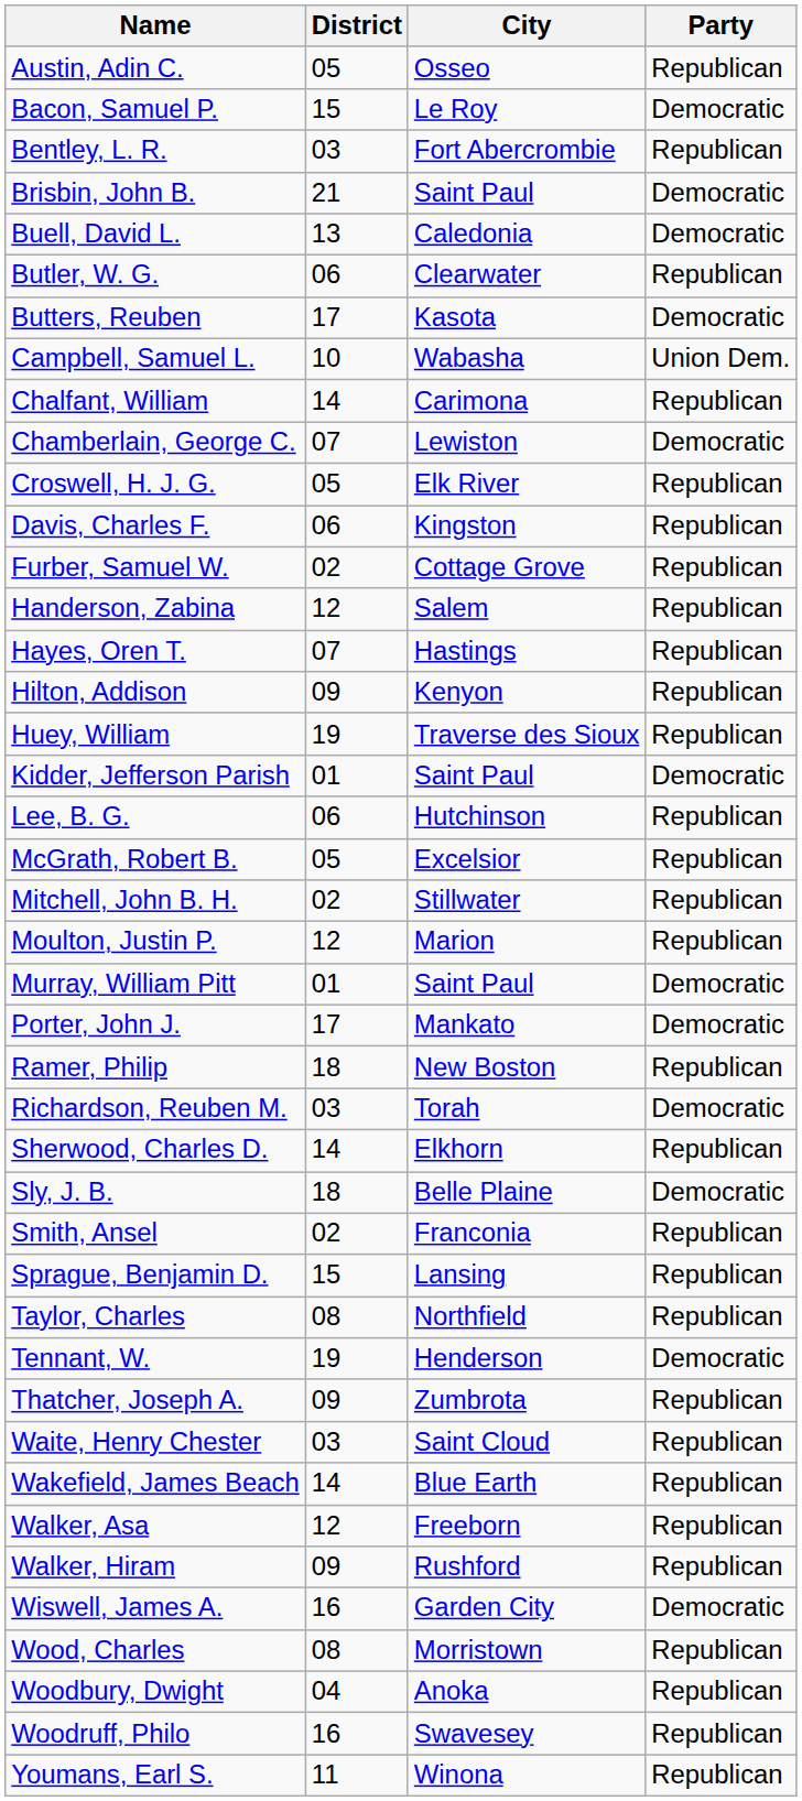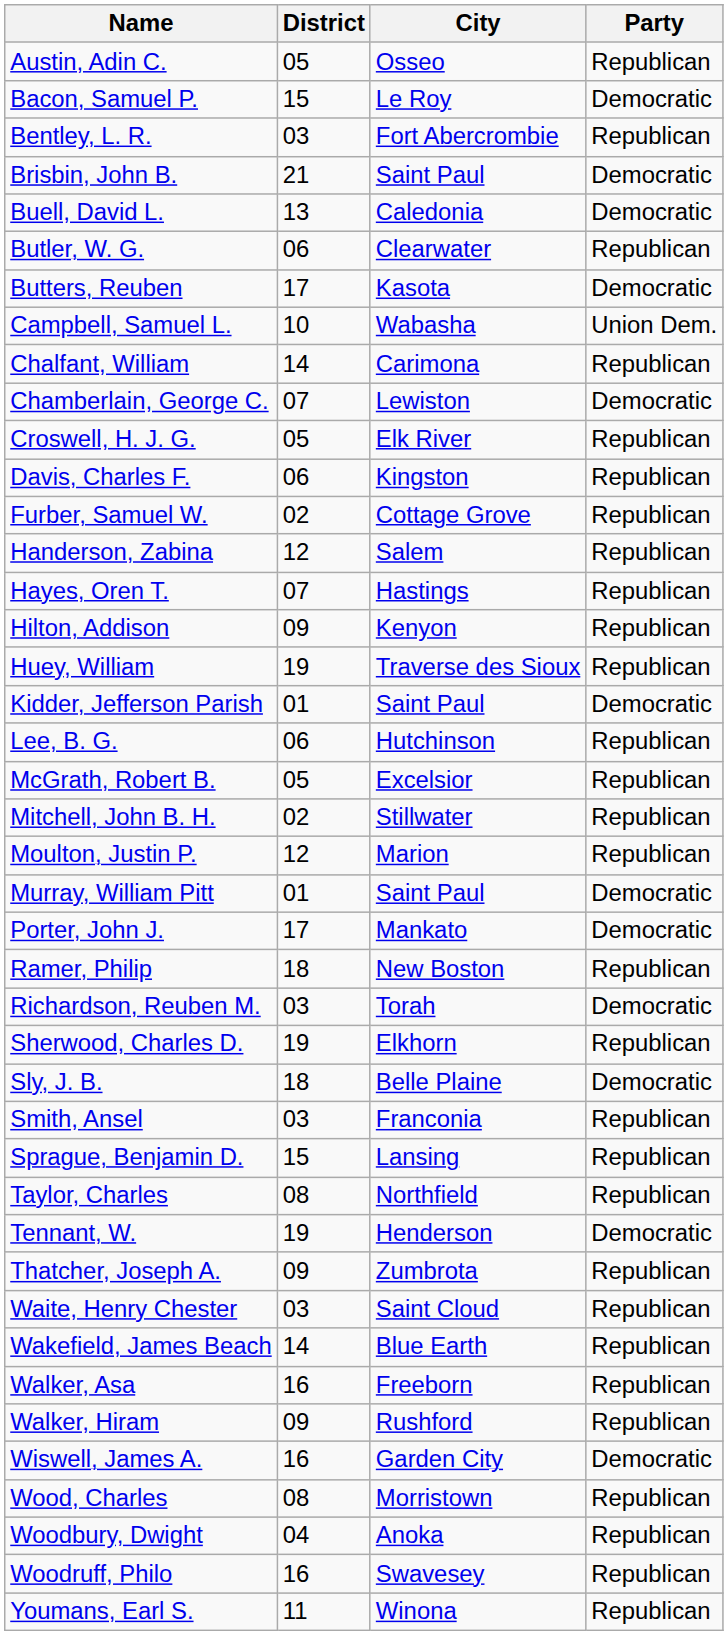Sherwood, Charles D. | District: 14 -> 19
Smith, Ansel | District: 02 -> 03
Walker, Asa | District: 12 -> 16
